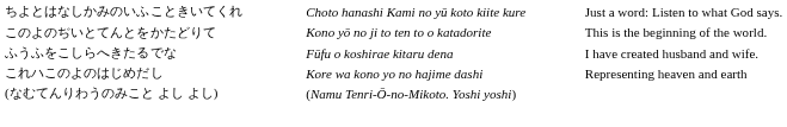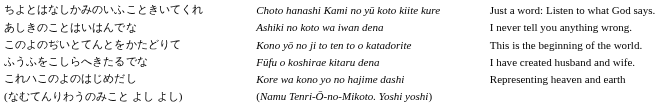+ row: あしきのことはいはんでな | Ashiki no koto wa iwan dena | I never tell you anything wrong.
